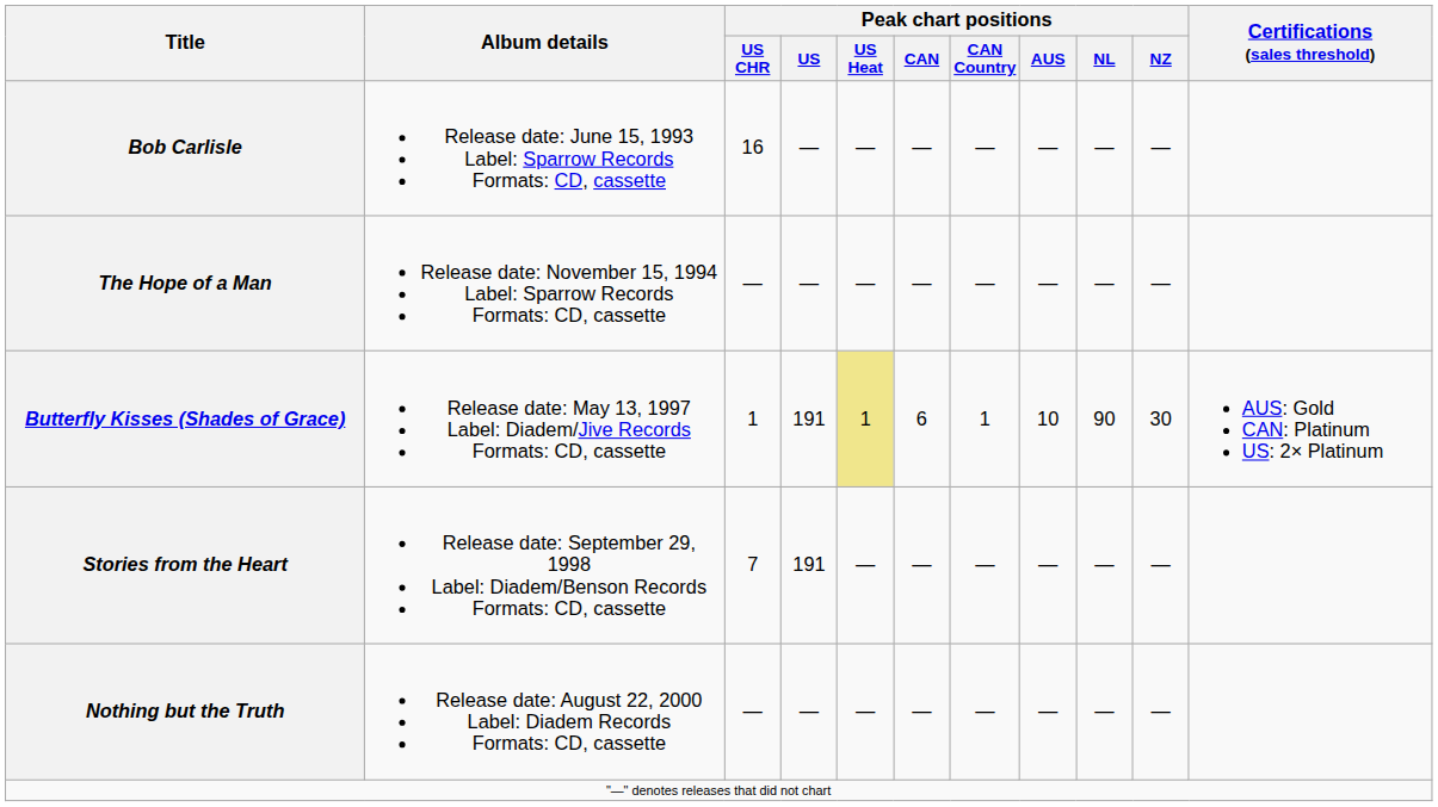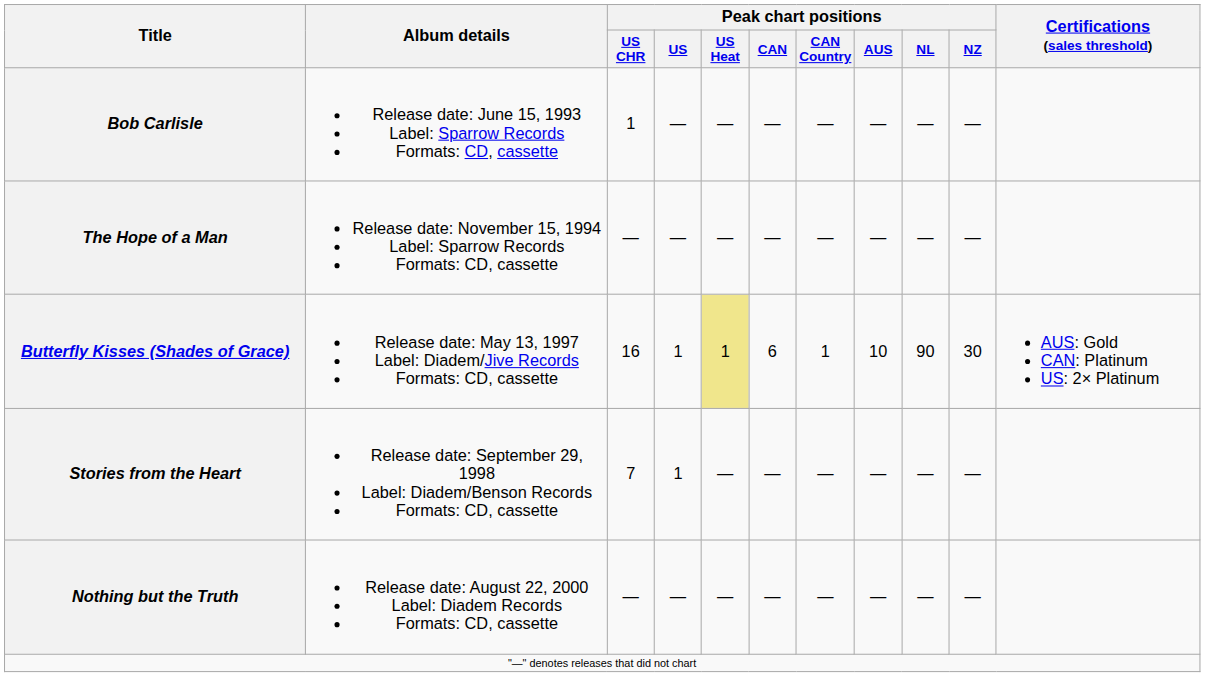Bob Carlisle | Peak chart positions / US CHR: 16 -> 1
Butterfly Kisses (Shades of Grace) | Peak chart positions / US CHR: 1 -> 16
Butterfly Kisses (Shades of Grace) | Peak chart positions / US: 191 -> 1
Stories from the Heart | Peak chart positions / US: 191 -> 1
